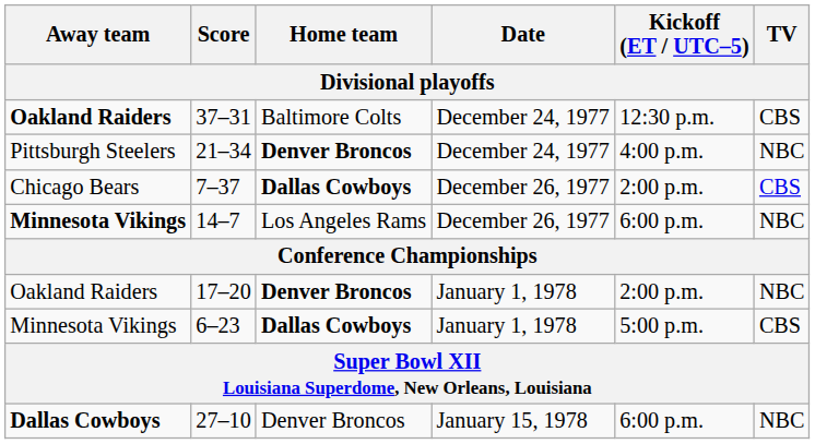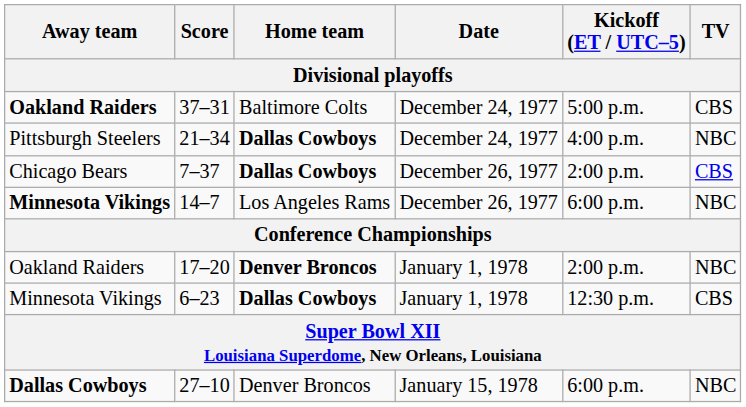37–31 | Kickoff (ET / UTC–5): 12:30 p.m. -> 5:00 p.m.
21–34 | Home team: Denver Broncos -> Dallas Cowboys
6–23 | Kickoff (ET / UTC–5): 5:00 p.m. -> 12:30 p.m.
